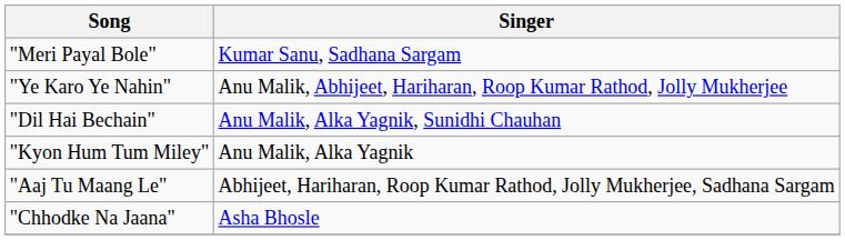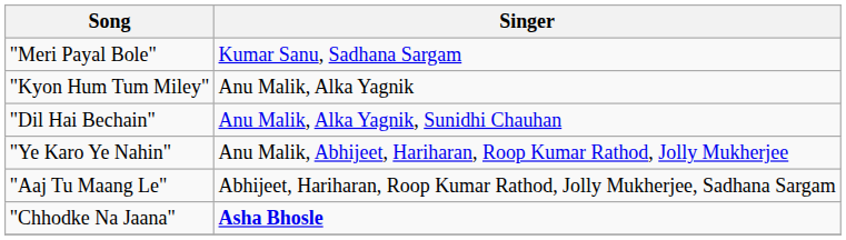rows swapped: "Ye Karo Ye Nahin" <-> "Kyon Hum Tum Miley"
"Chhodke Na Jaana" | Singer: normal -> bold
